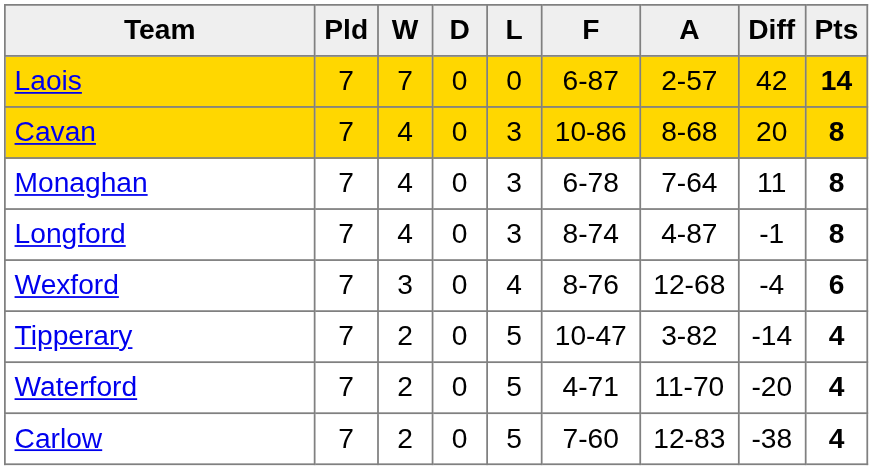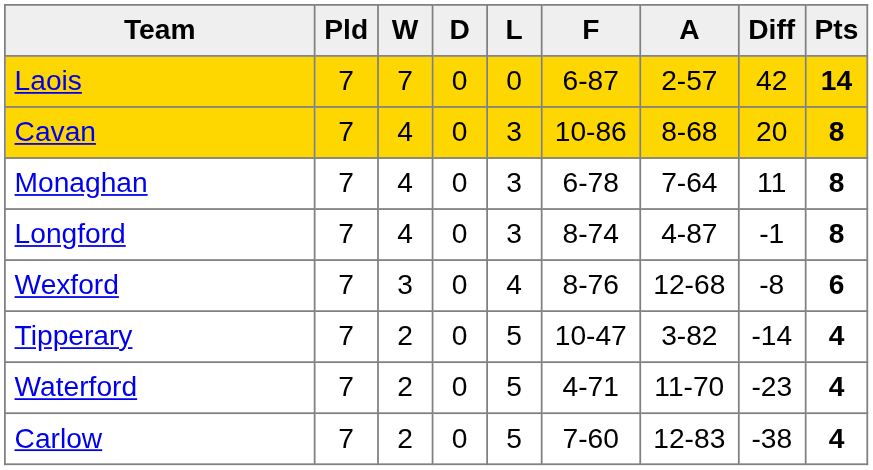Wexford | Diff: -4 -> -8
Waterford | Diff: -20 -> -23
